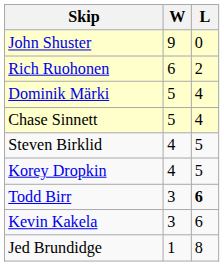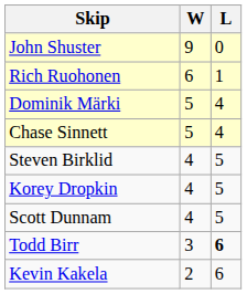Rich Ruohonen | L: 2 -> 1
+ row: Scott Dunnam | 4 | 5
Kevin Kakela | W: 3 -> 2
- row: Jed Brundidge | 1 | 8
